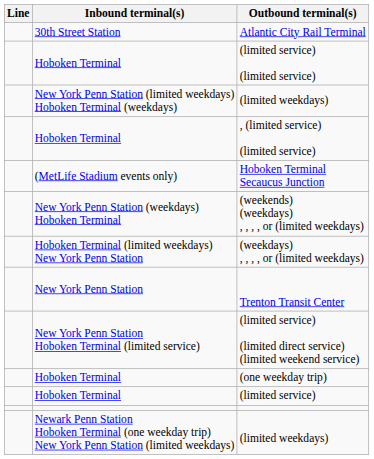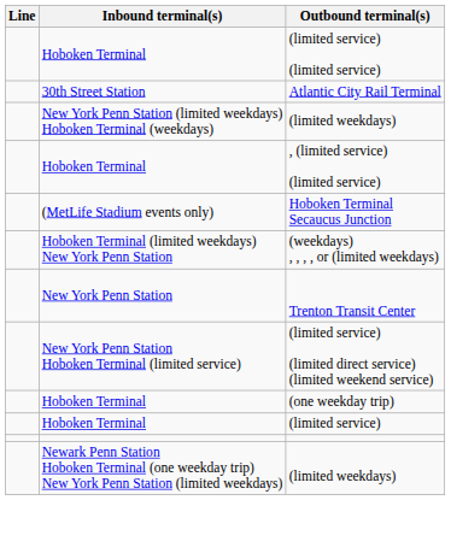rows swapped: Atlantic City Rail Terminal <-> (limited service) (limited service)
- row: New York Penn Station (weekdays) Hoboken Terminal | (weekends) (weekdays) , , , , or (limited weekdays)
